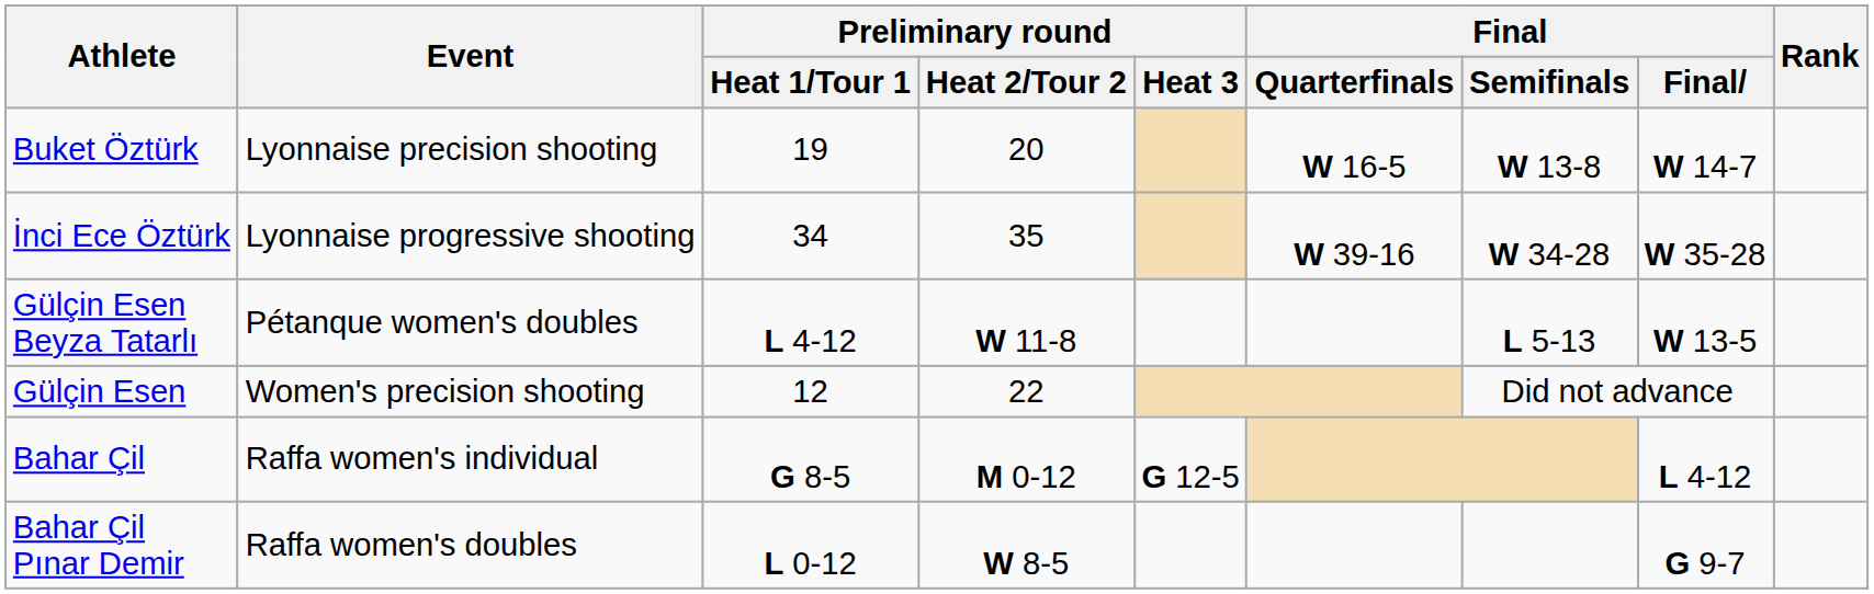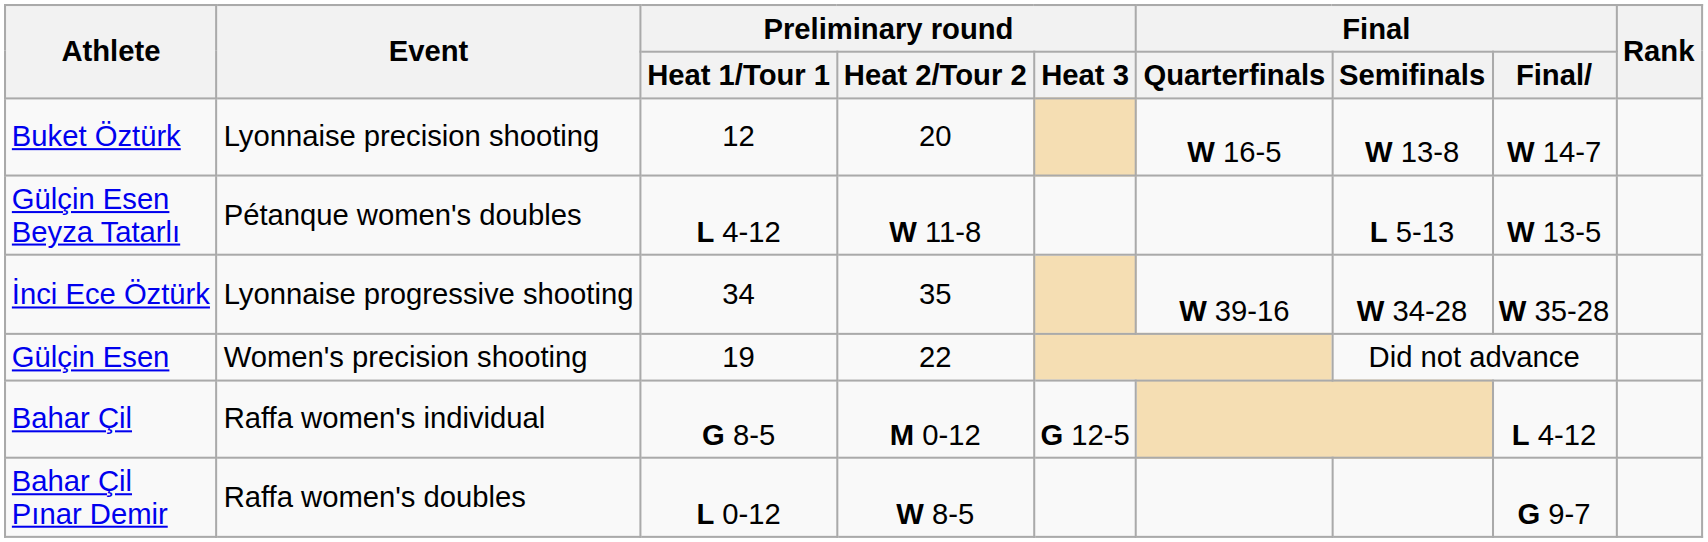Buket Öztürk | Preliminary round / Heat 1/Tour 1: 19 -> 12
rows swapped: İnci Ece Öztürk <-> Gülçin Esen Beyza Tatarlı
Gülçin Esen | Preliminary round / Heat 1/Tour 1: 12 -> 19
